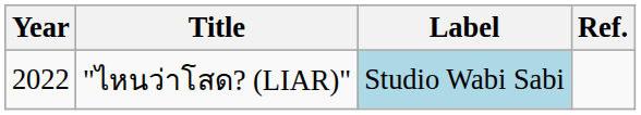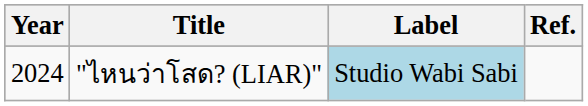"ไหนว่าโสด? (LIAR)" | Year: 2022 -> 2024
